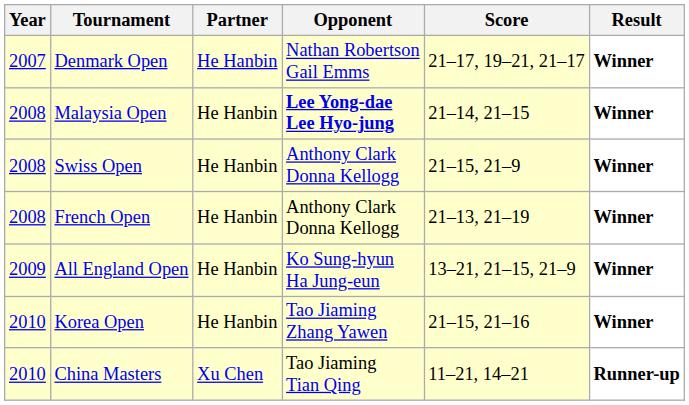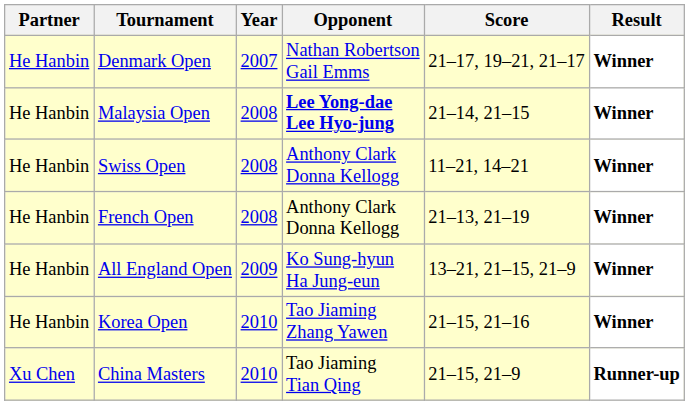columns swapped: Year <-> Partner
Swiss Open | Score: 21–15, 21–9 -> 11–21, 14–21
China Masters | Score: 11–21, 14–21 -> 21–15, 21–9
